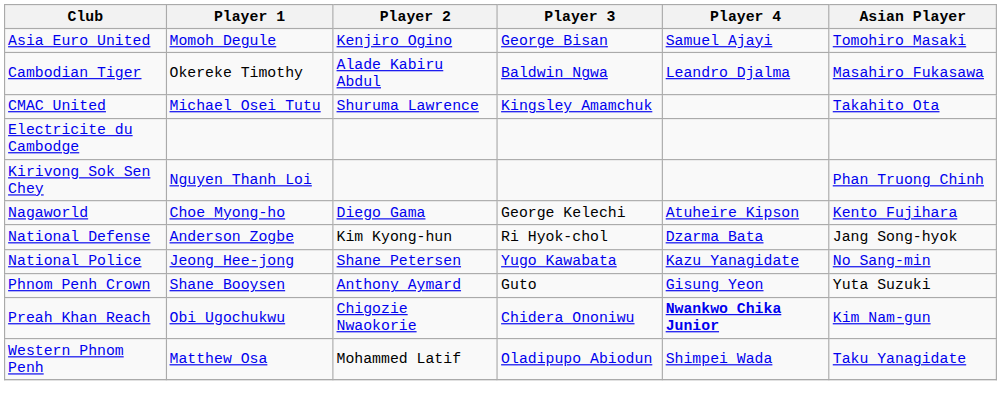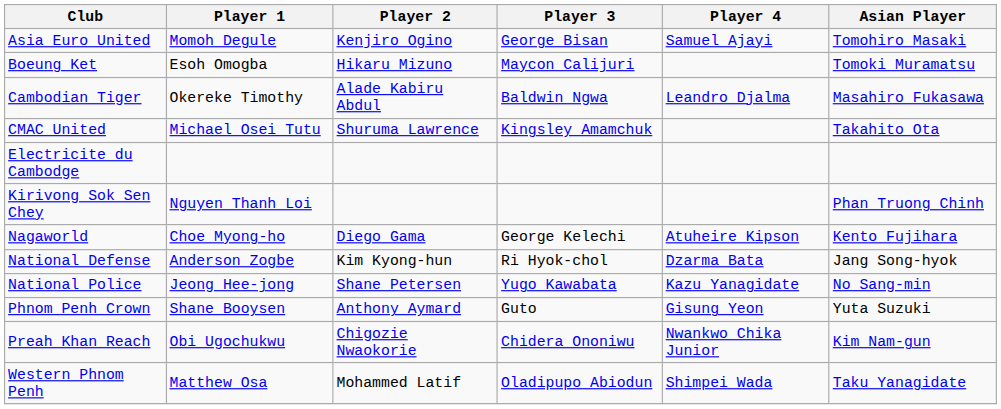+ row: Boeung Ket | Esoh Omogba | Hikaru Mizuno | Maycon Calijuri | Tomoki Muramatsu
Preah Khan Reach | Player 4: bold -> normal
